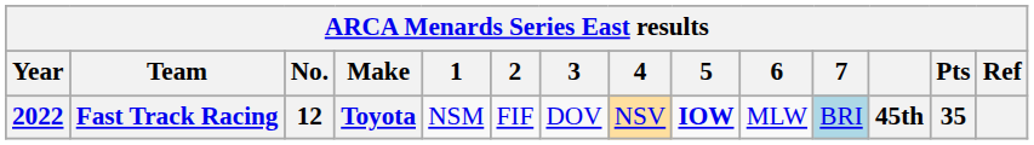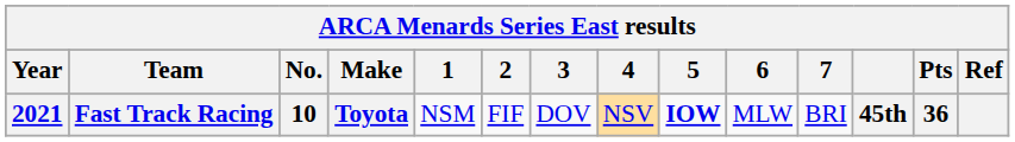Fast Track Racing | Year: 2022 -> 2021
Fast Track Racing | No.: 12 -> 10
Fast Track Racing | 7: lightblue background -> no background
Fast Track Racing | Pts: 35 -> 36
